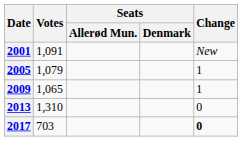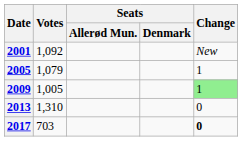2001 | Votes: 1,091 -> 1,092
2009 | Votes: 1,065 -> 1,005
2009 | Change: no background -> lightgreen background
